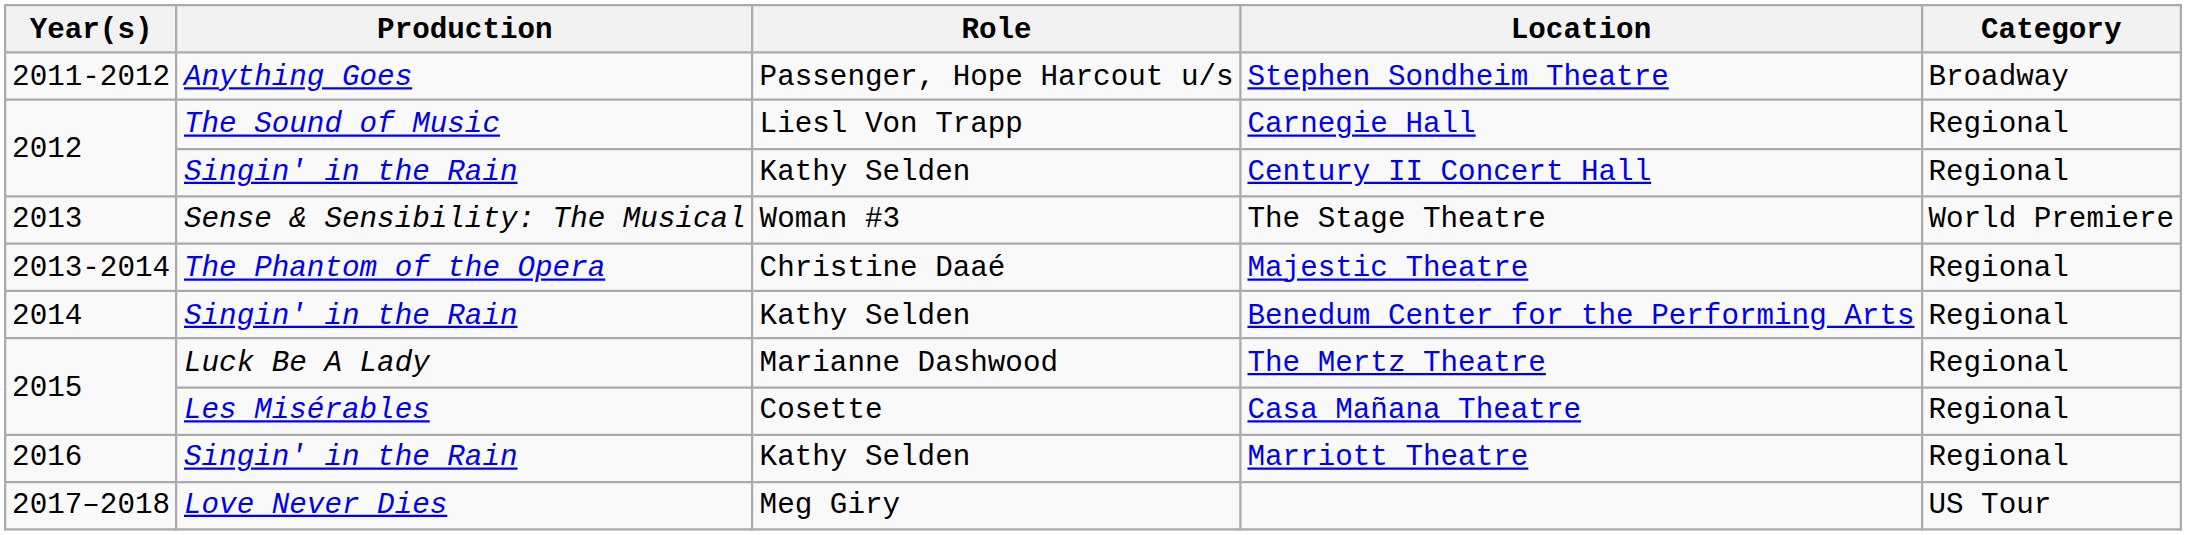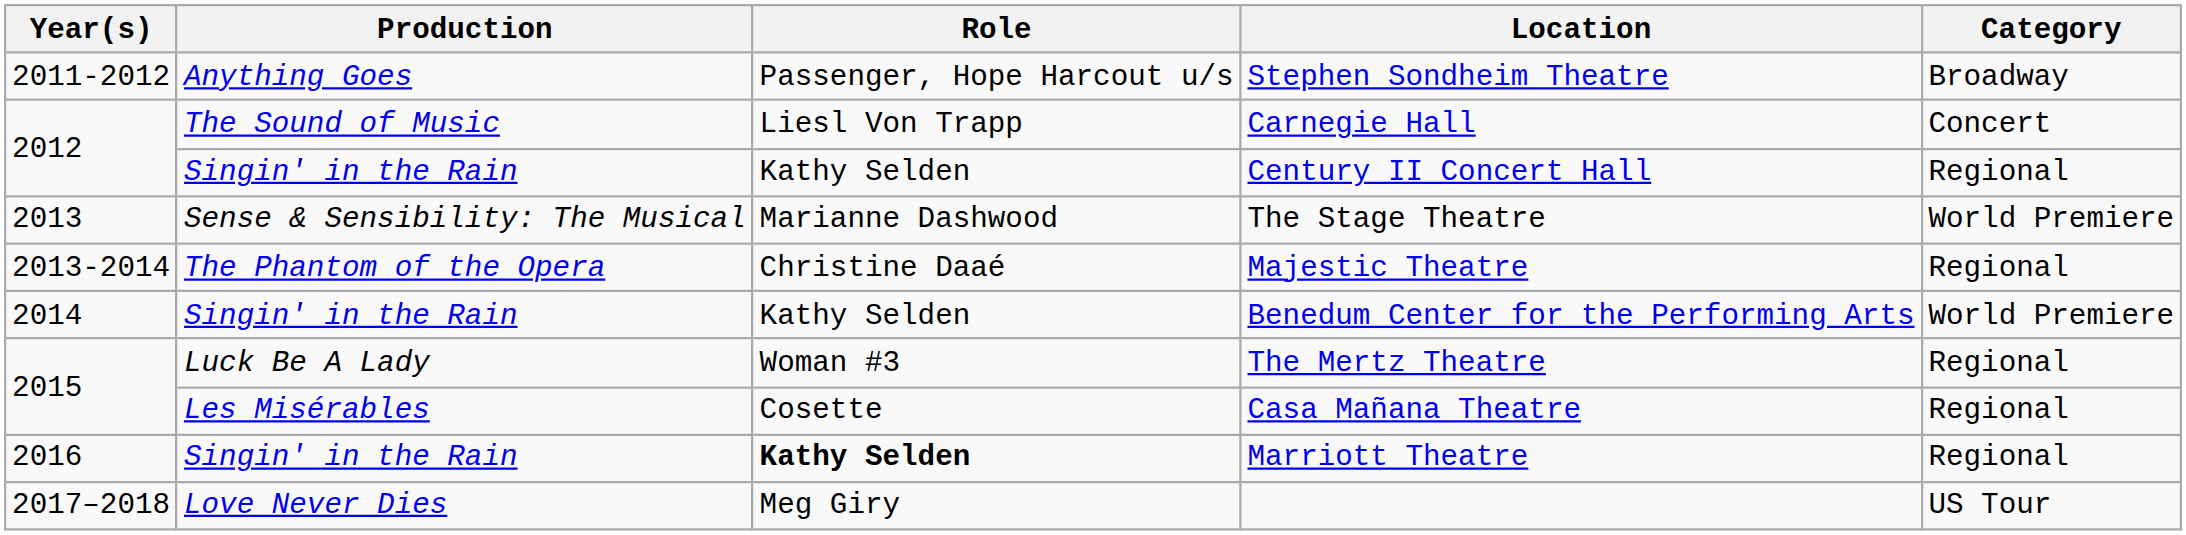Carnegie Hall | Category: Regional -> Concert
The Stage Theatre | Role: Woman #3 -> Marianne Dashwood
Benedum Center for the Performing Arts | Category: Regional -> World Premiere
The Mertz Theatre | Role: Marianne Dashwood -> Woman #3
Marriott Theatre | Role: normal -> bold
